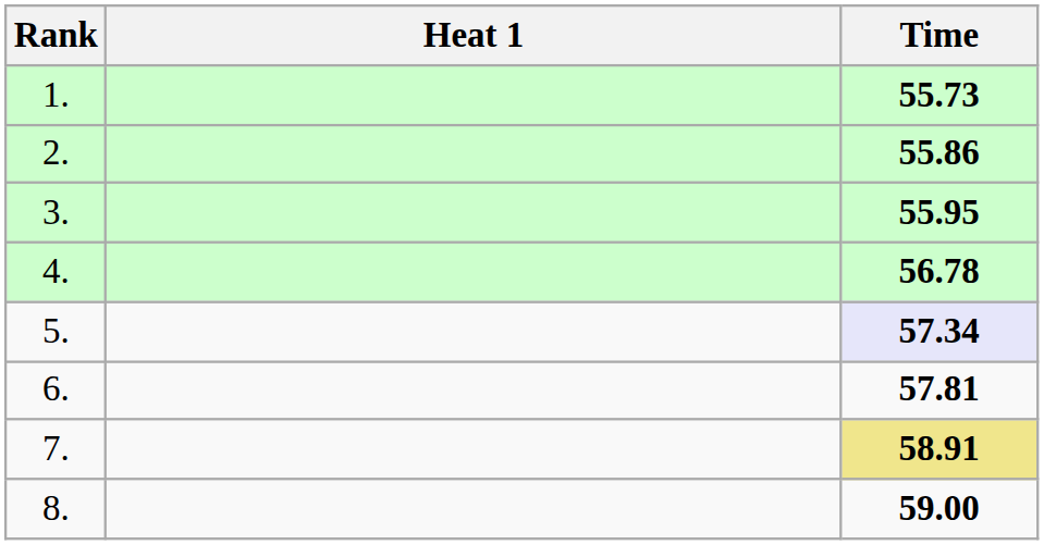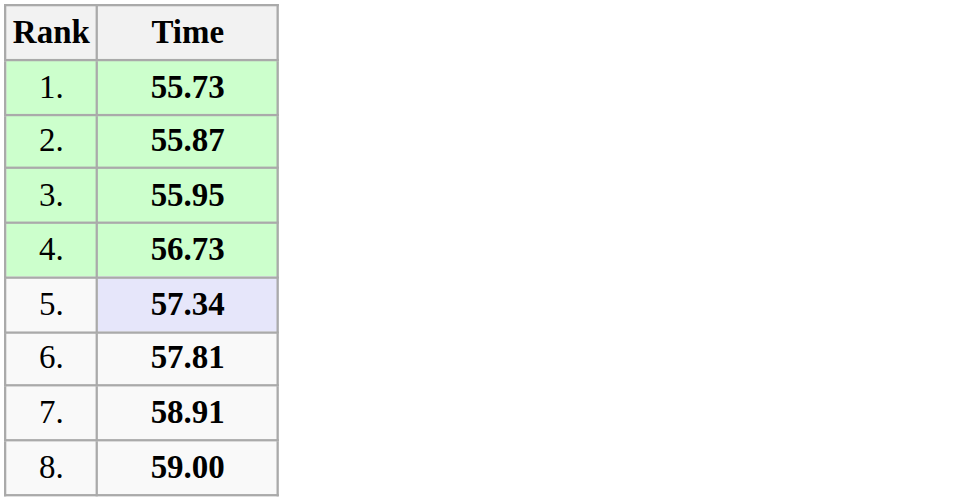- column: Heat 1
2. | Time: 55.86 -> 55.87
4. | Time: 56.78 -> 56.73
7. | Time: khaki background -> no background
